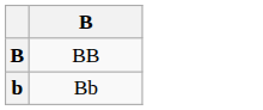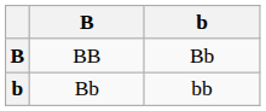+ column: b | Bb | bb
